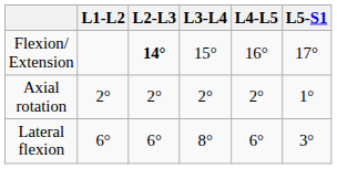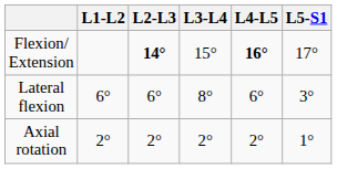Flexion/ Extension | L4-L5: normal -> bold
rows swapped: Lateral flexion <-> Axial rotation
